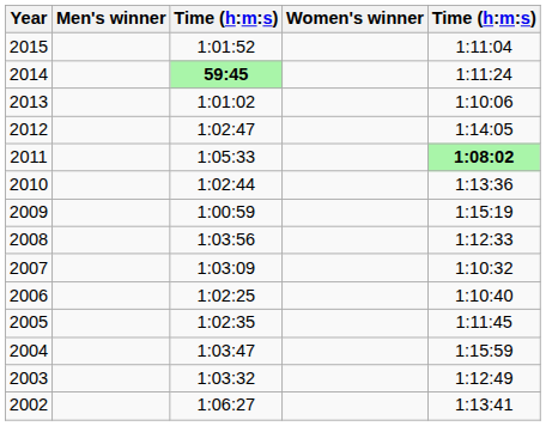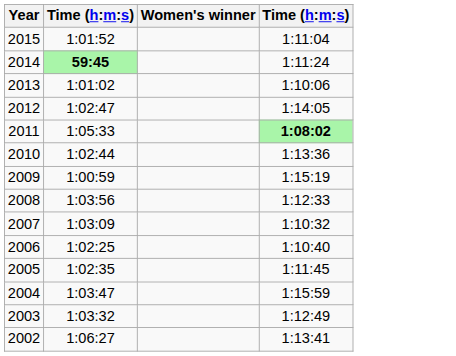- column: Men's winner
